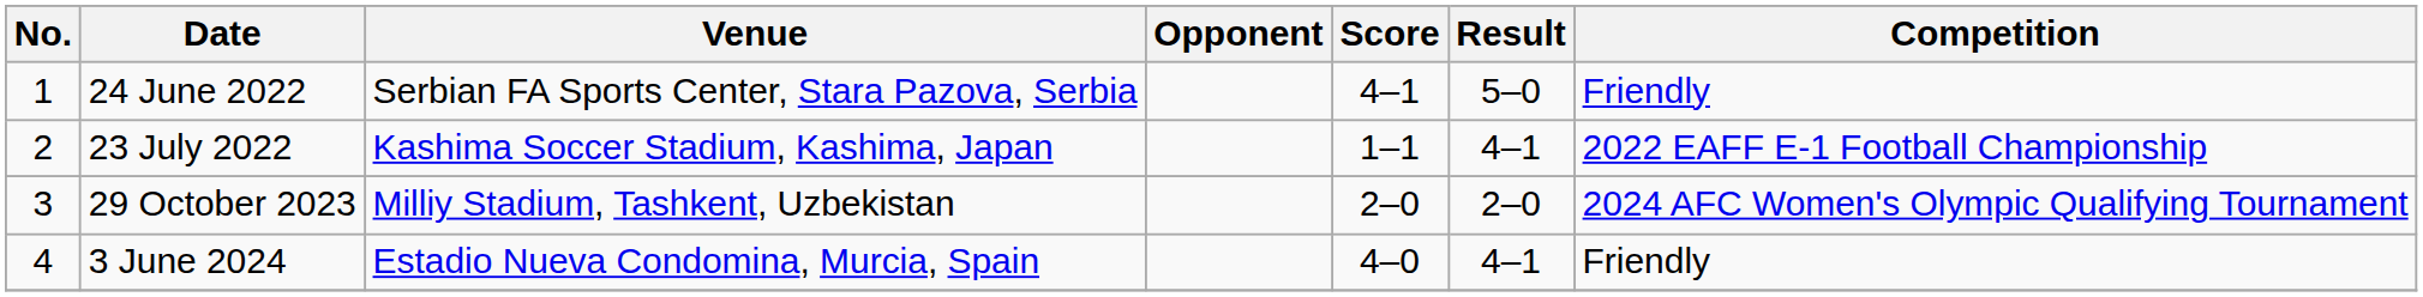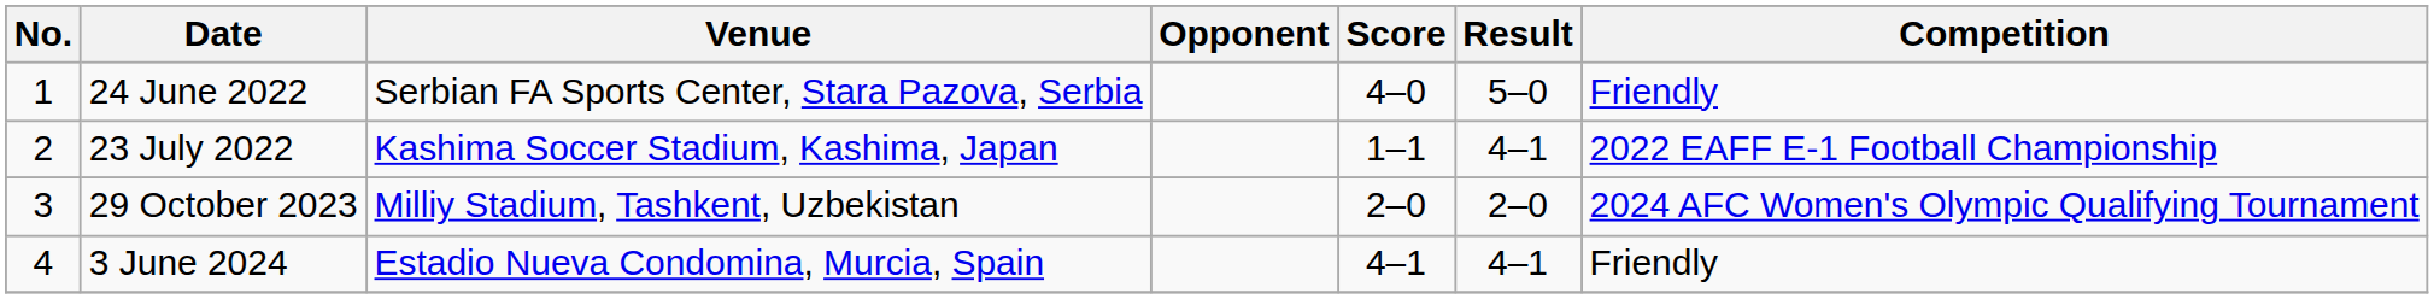24 June 2022 | Score: 4–1 -> 4–0
3 June 2024 | Score: 4–0 -> 4–1
